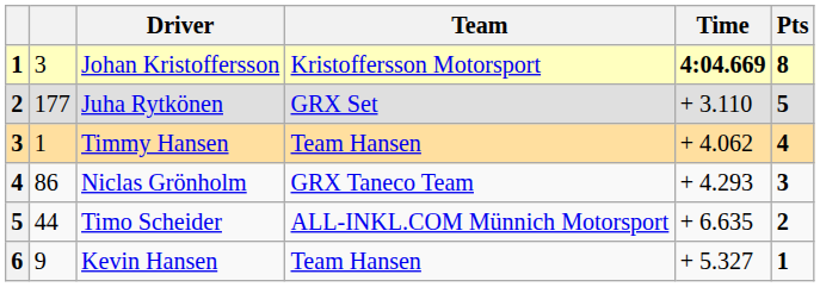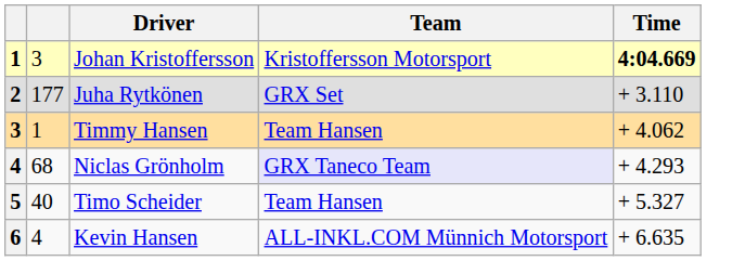- column: Pts | 8 | 5 | 4 | 3 | 2 | 1
Niclas Grönholm | column 2: 86 -> 68
Niclas Grönholm | Team: no background -> lavender background
Timo Scheider | column 2: 44 -> 40
Timo Scheider | Team: ALL-INKL.COM Münnich Motorsport -> Team Hansen
Timo Scheider | Time: + 6.635 -> + 5.327
Kevin Hansen | column 2: 9 -> 4
Kevin Hansen | Team: Team Hansen -> ALL-INKL.COM Münnich Motorsport
Kevin Hansen | Time: + 5.327 -> + 6.635
